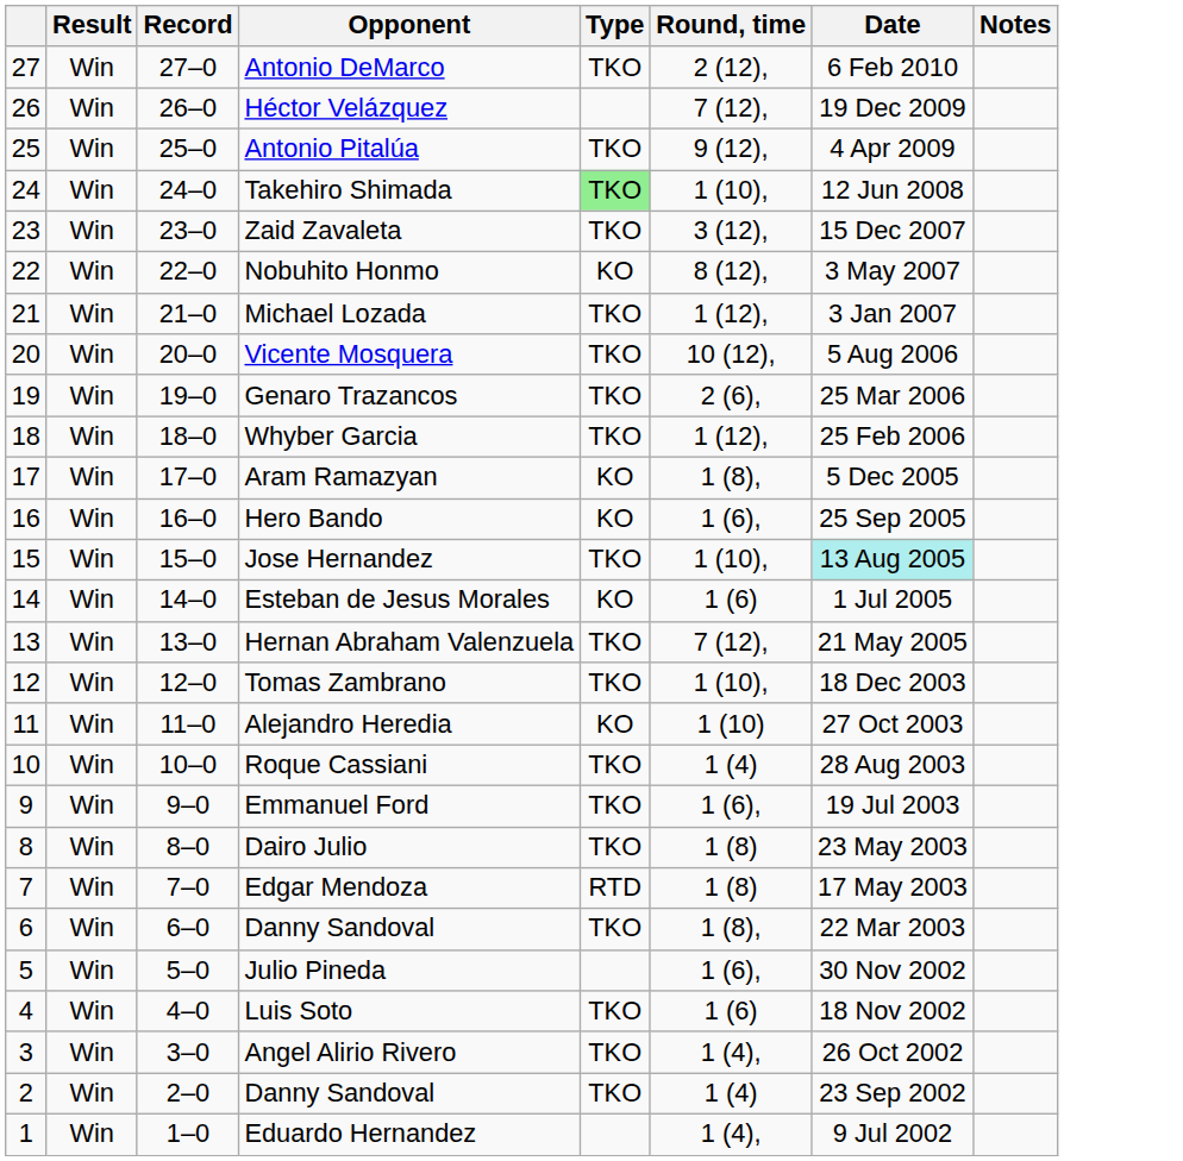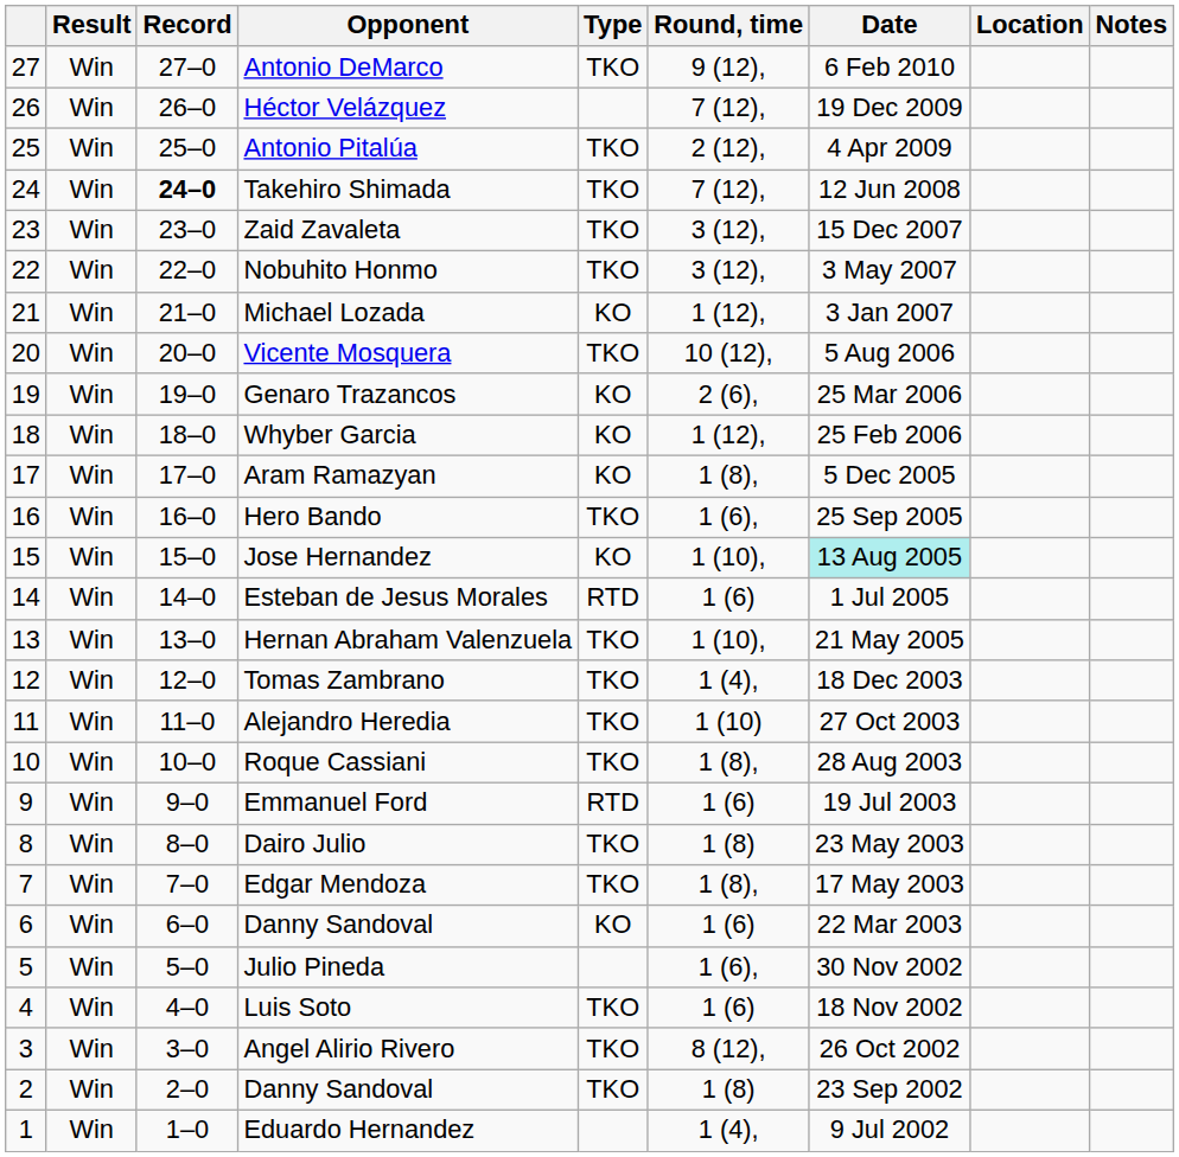+ column: Location
Antonio DeMarco | Round, time: 2 (12), -> 9 (12),
Antonio Pitalúa | Round, time: 9 (12), -> 2 (12),
Takehiro Shimada | Record: normal -> bold
Takehiro Shimada | Type: lightgreen background -> no background
Takehiro Shimada | Round, time: 1 (10), -> 7 (12),
Nobuhito Honmo | Type: KO -> TKO
Nobuhito Honmo | Round, time: 8 (12), -> 3 (12),
Michael Lozada | Type: TKO -> KO
Genaro Trazancos | Type: TKO -> KO
Whyber Garcia | Type: TKO -> KO
Hero Bando | Type: KO -> TKO
Jose Hernandez | Type: TKO -> KO
Esteban de Jesus Morales | Type: KO -> RTD
Hernan Abraham Valenzuela | Round, time: 7 (12), -> 1 (10),
Tomas Zambrano | Round, time: 1 (10), -> 1 (4),
Alejandro Heredia | Type: KO -> TKO
Roque Cassiani | Round, time: 1 (4) -> 1 (8),
Emmanuel Ford | Type: TKO -> RTD
Emmanuel Ford | Round, time: 1 (6), -> 1 (6)
Edgar Mendoza | Type: RTD -> TKO
Edgar Mendoza | Round, time: 1 (8) -> 1 (8),
6 / Danny Sandoval | Type: TKO -> KO
6 / Danny Sandoval | Round, time: 1 (8), -> 1 (6)
Angel Alirio Rivero | Round, time: 1 (4), -> 8 (12),
2 / Danny Sandoval | Round, time: 1 (4) -> 1 (8)
